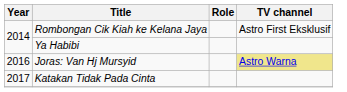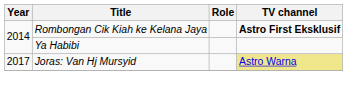Rombongan Cik Kiah ke Kelana Jaya | TV channel: normal -> bold
Joras: Van Hj Mursyid | Year: 2016 -> 2017
- row: 2017 | Katakan Tidak Pada Cinta
